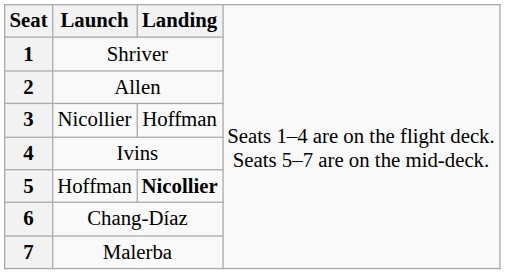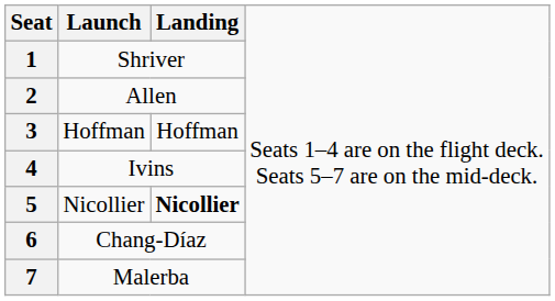3 | column 2: Nicollier -> Hoffman
5 | column 2: Hoffman -> Nicollier
